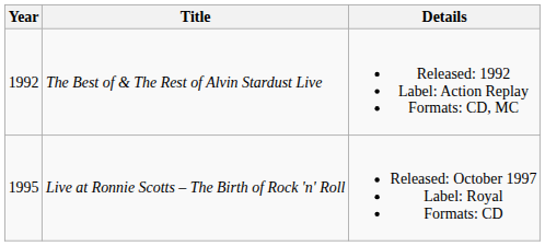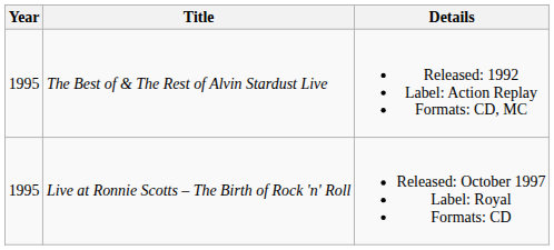The Best of & The Rest of Alvin Stardust Live | Year: 1992 -> 1995
